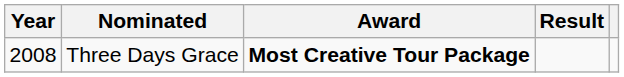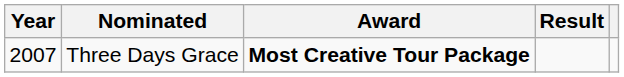Three Days Grace | Year: 2008 -> 2007
